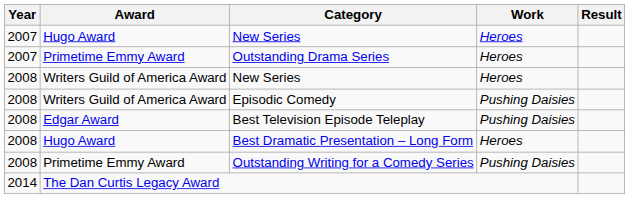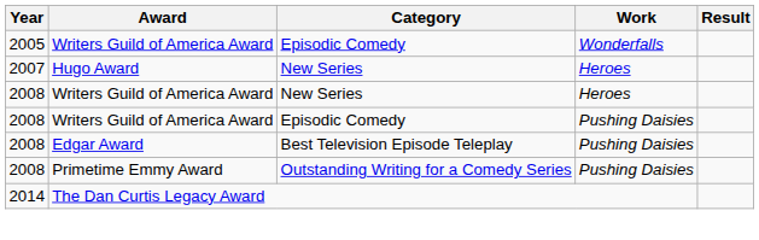+ row: 2005 | Writers Guild of America Award | Episodic Comedy | Wonderfalls
- row: 2007 | Primetime Emmy Award | Outstanding Drama Series | Heroes
- row: 2008 | Hugo Award | Best Dramatic Presentation – Long Form | Heroes
